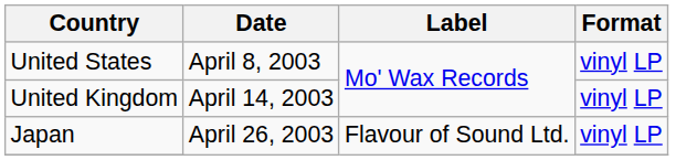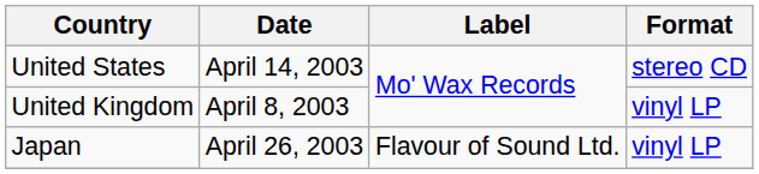United States | Date: April 8, 2003 -> April 14, 2003
United States | Format: vinyl LP -> stereo CD
United Kingdom | Date: April 14, 2003 -> April 8, 2003
